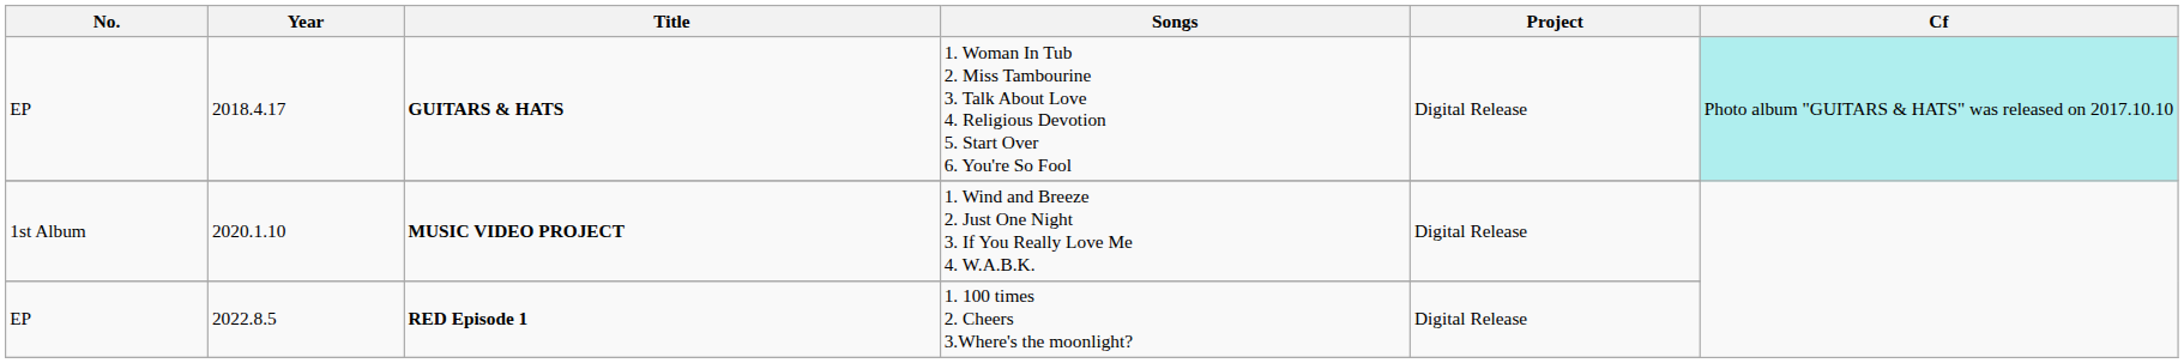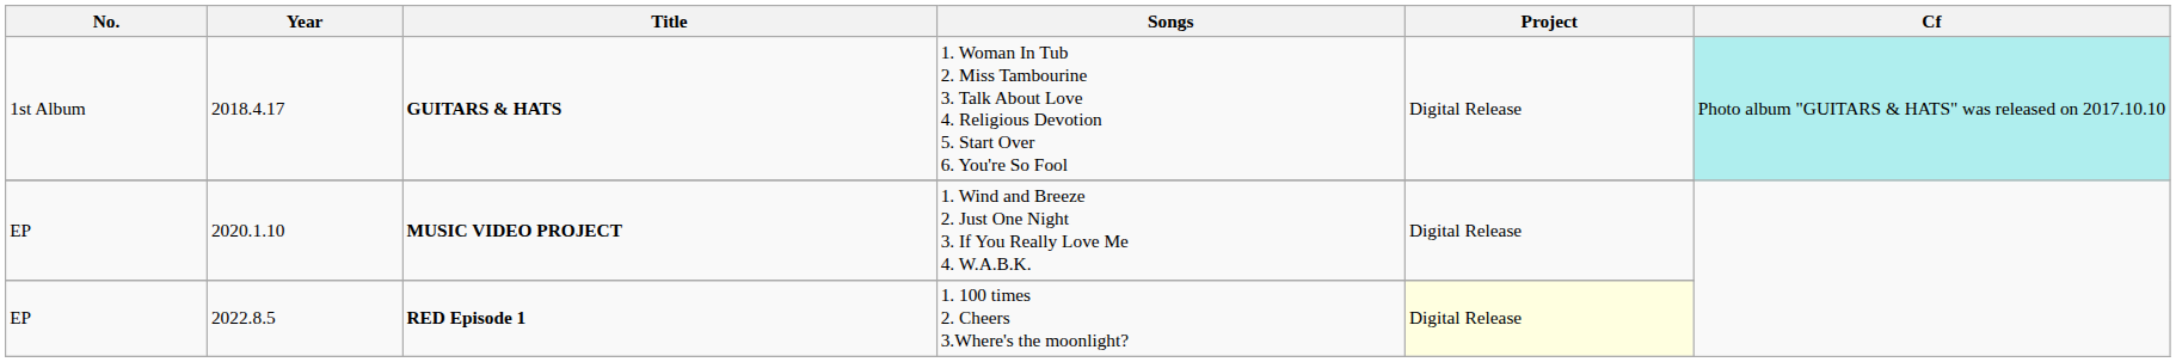GUITARS & HATS | No.: EP -> 1st Album
MUSIC VIDEO PROJECT | No.: 1st Album -> EP
RED Episode 1 | Project: no background -> lightyellow background
